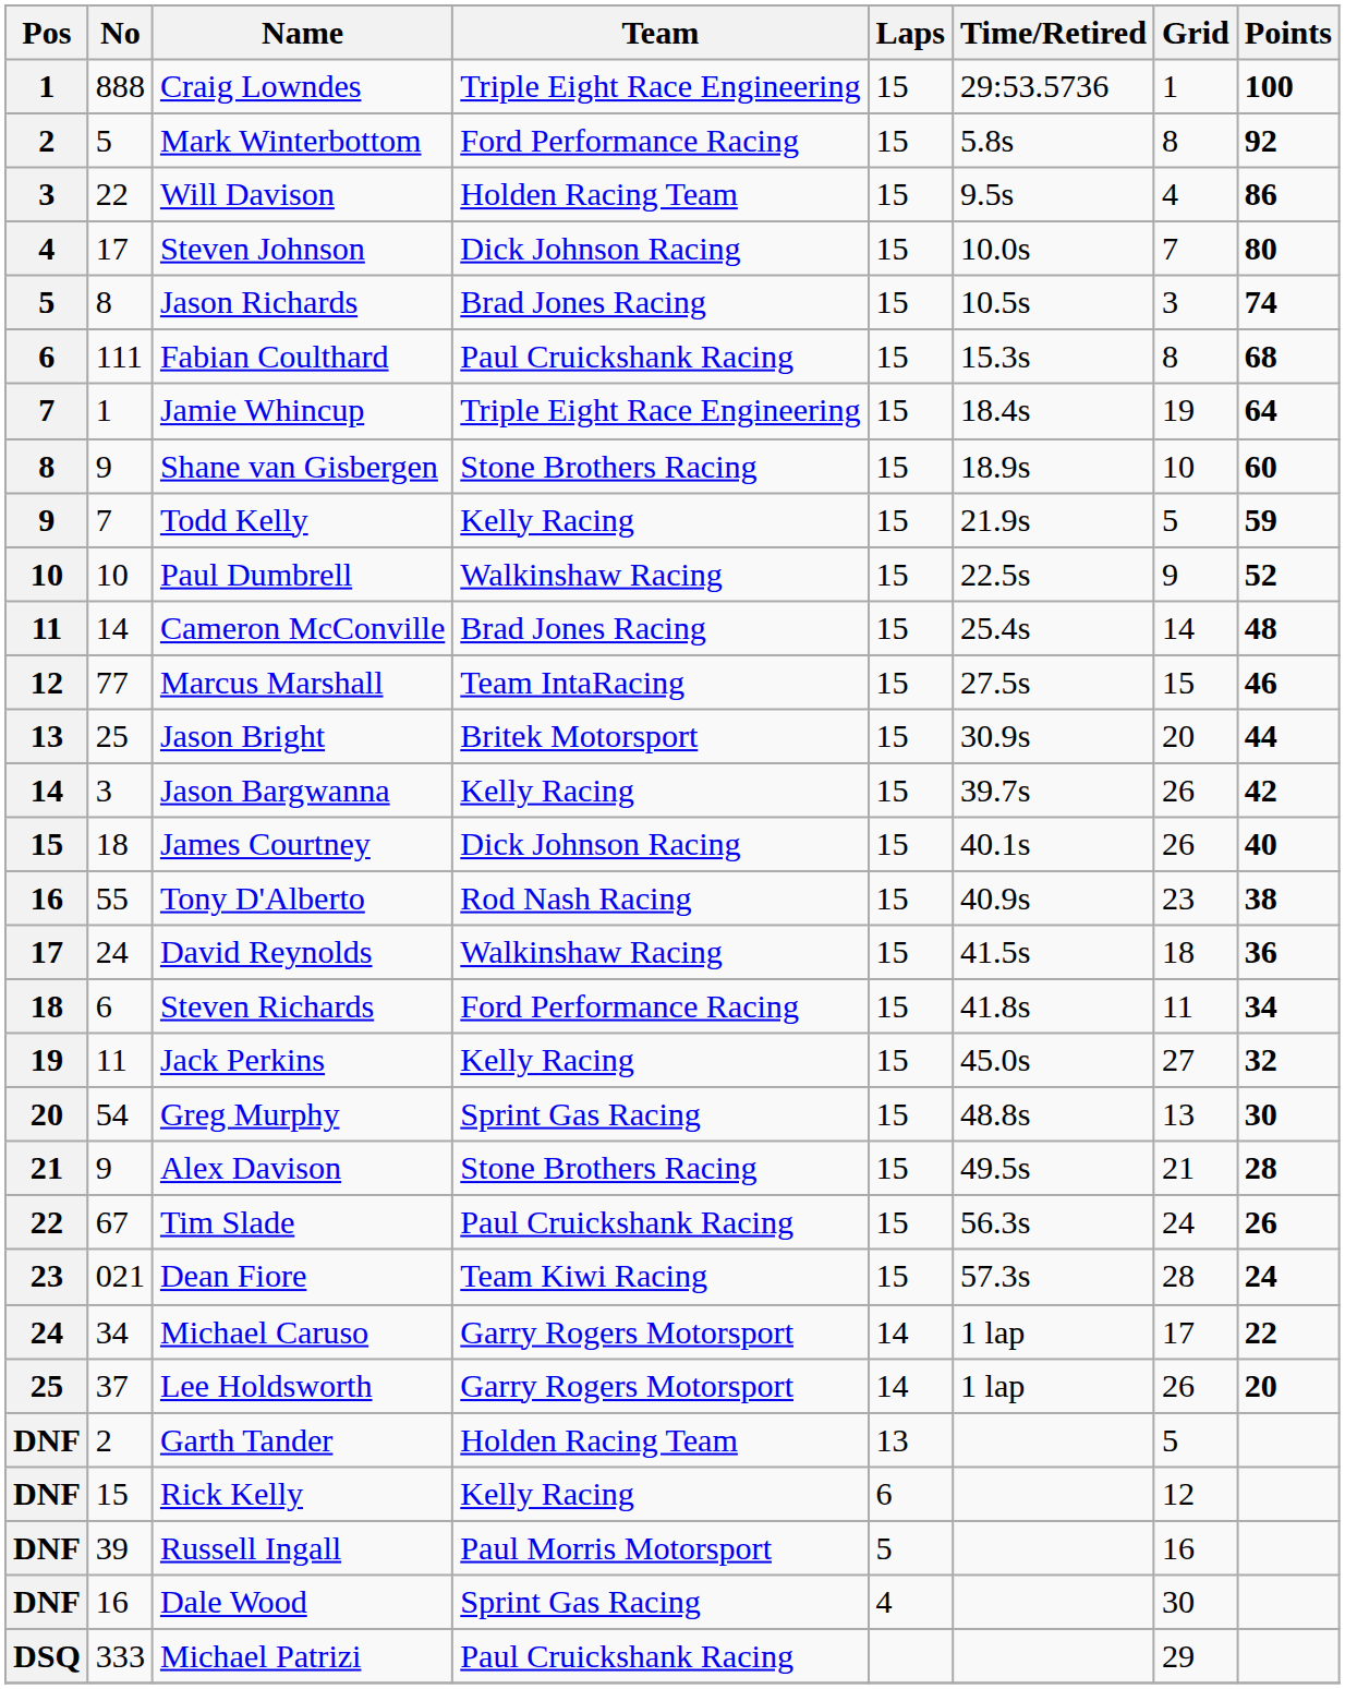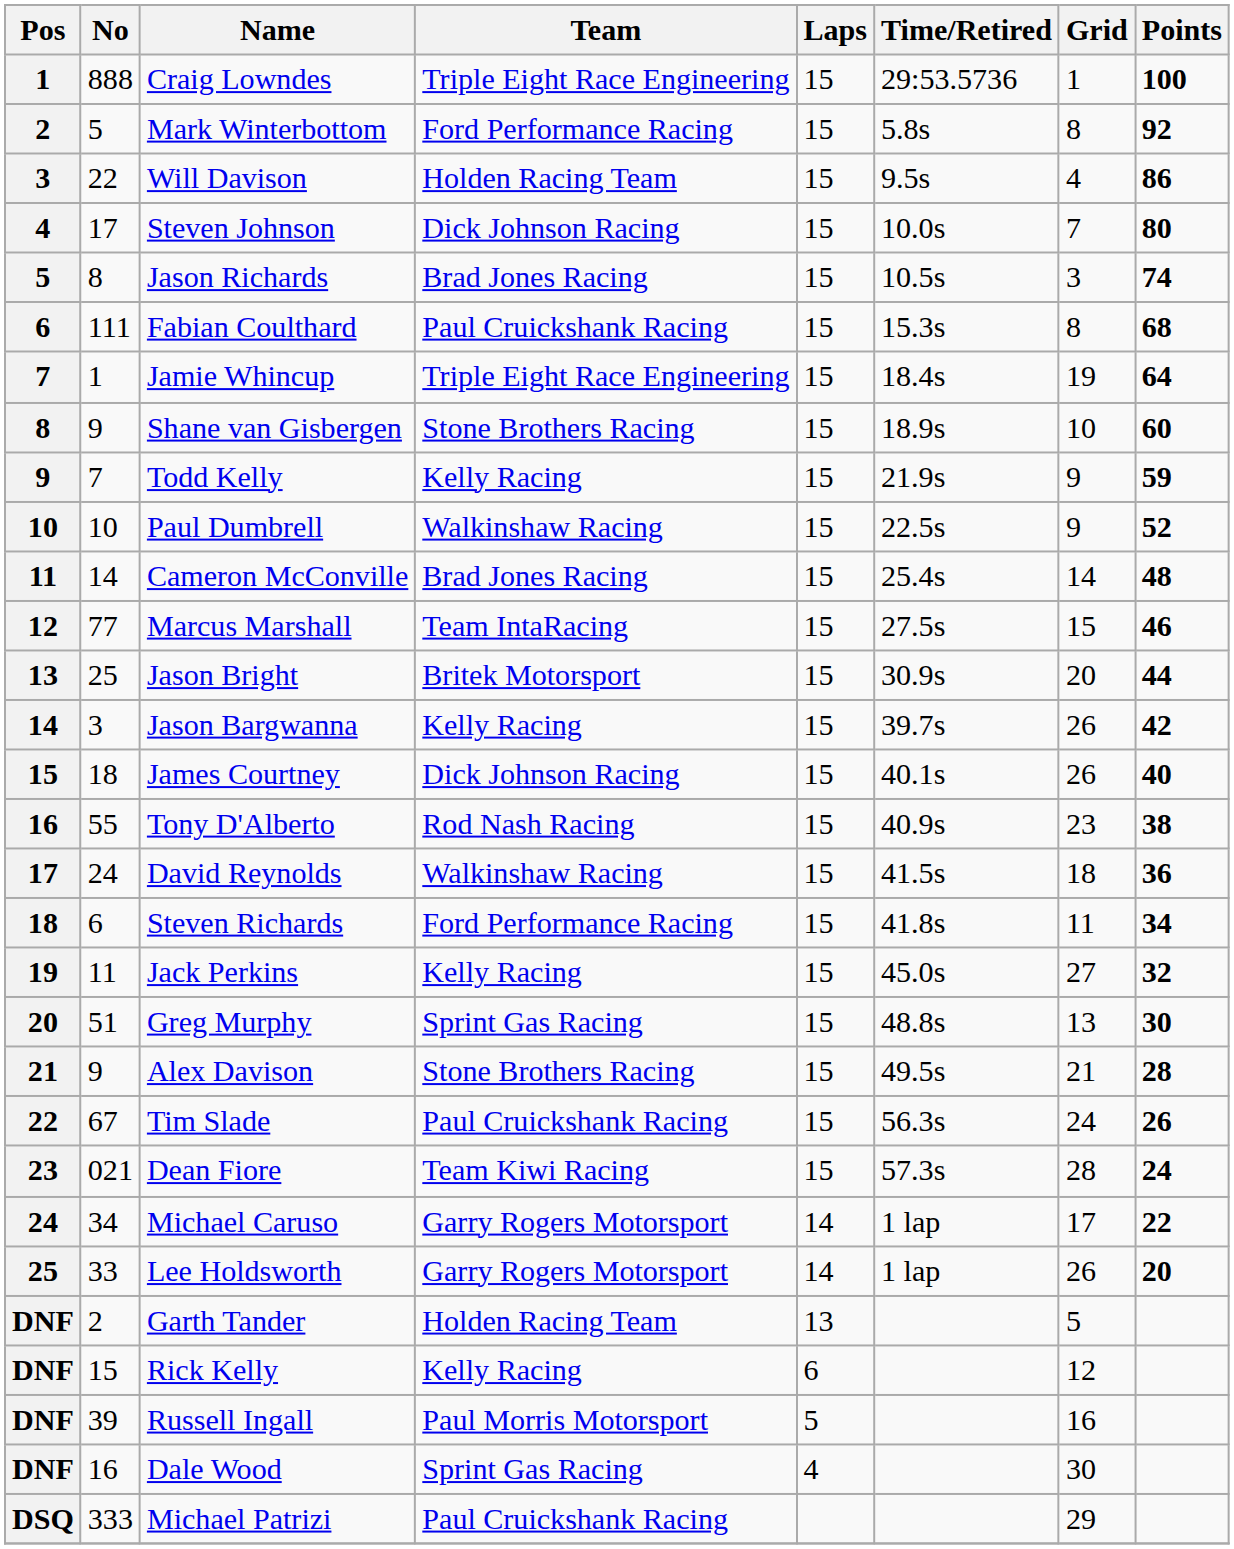Todd Kelly | Grid: 5 -> 9
Greg Murphy | No: 54 -> 51
Lee Holdsworth | No: 37 -> 33
